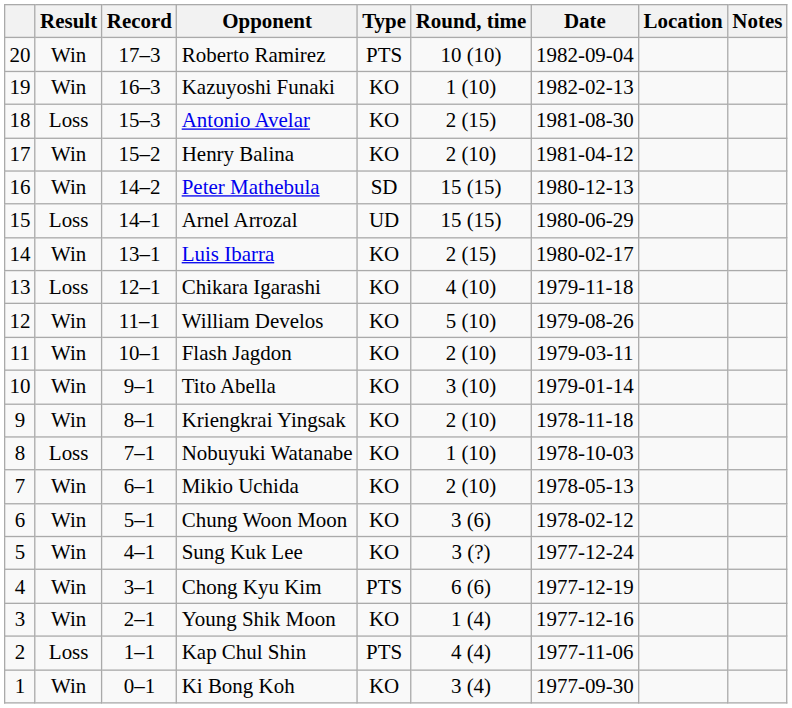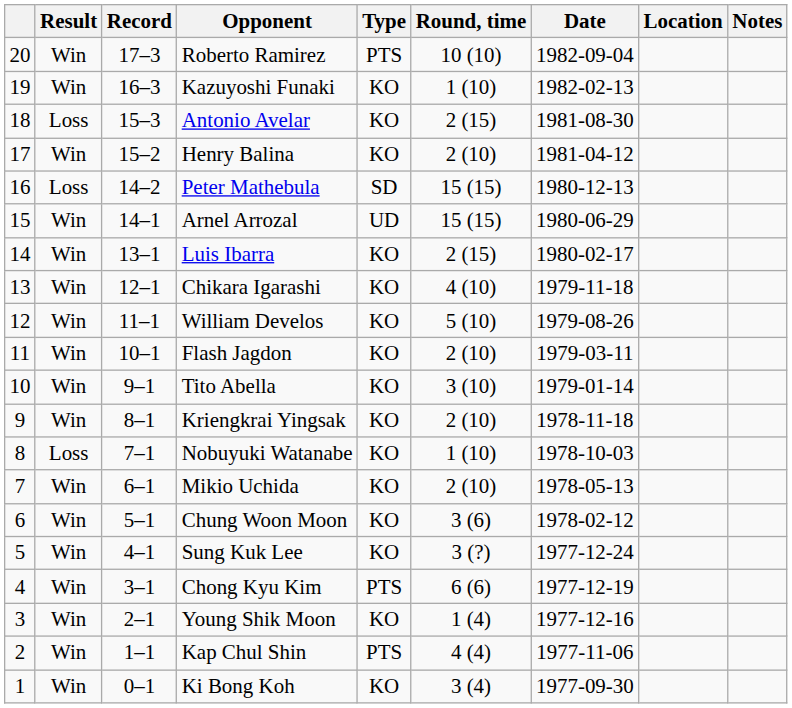Peter Mathebula | Result: Win -> Loss
Arnel Arrozal | Result: Loss -> Win
Chikara Igarashi | Result: Loss -> Win
Kap Chul Shin | Result: Loss -> Win
